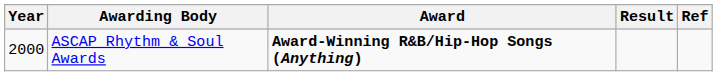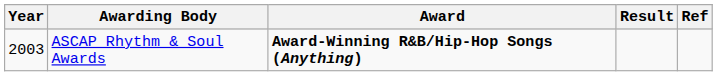ASCAP Rhythm & Soul Awards | Year: 2000 -> 2003
